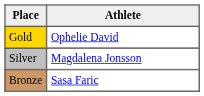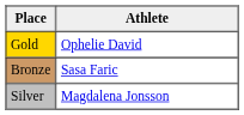rows swapped: Silver <-> Bronze
